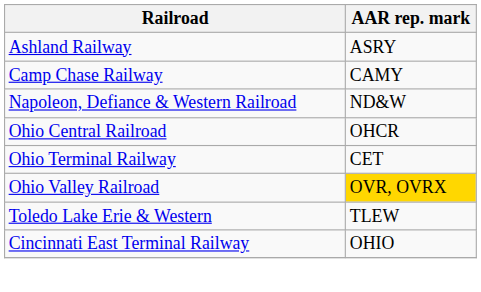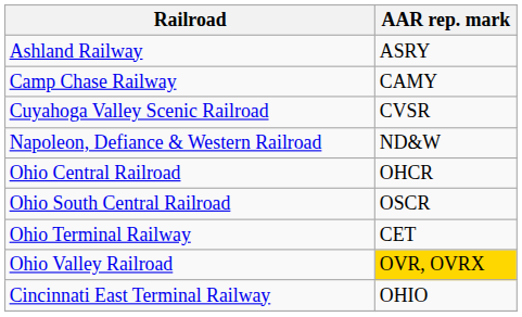+ row: Cuyahoga Valley Scenic Railroad | CVSR
+ row: Ohio South Central Railroad | OSCR
- row: Toledo Lake Erie & Western | TLEW
